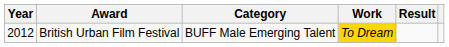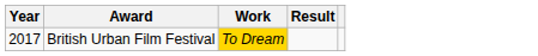- column: Category | BUFF Male Emerging Talent
British Urban Film Festival | Year: 2012 -> 2017
